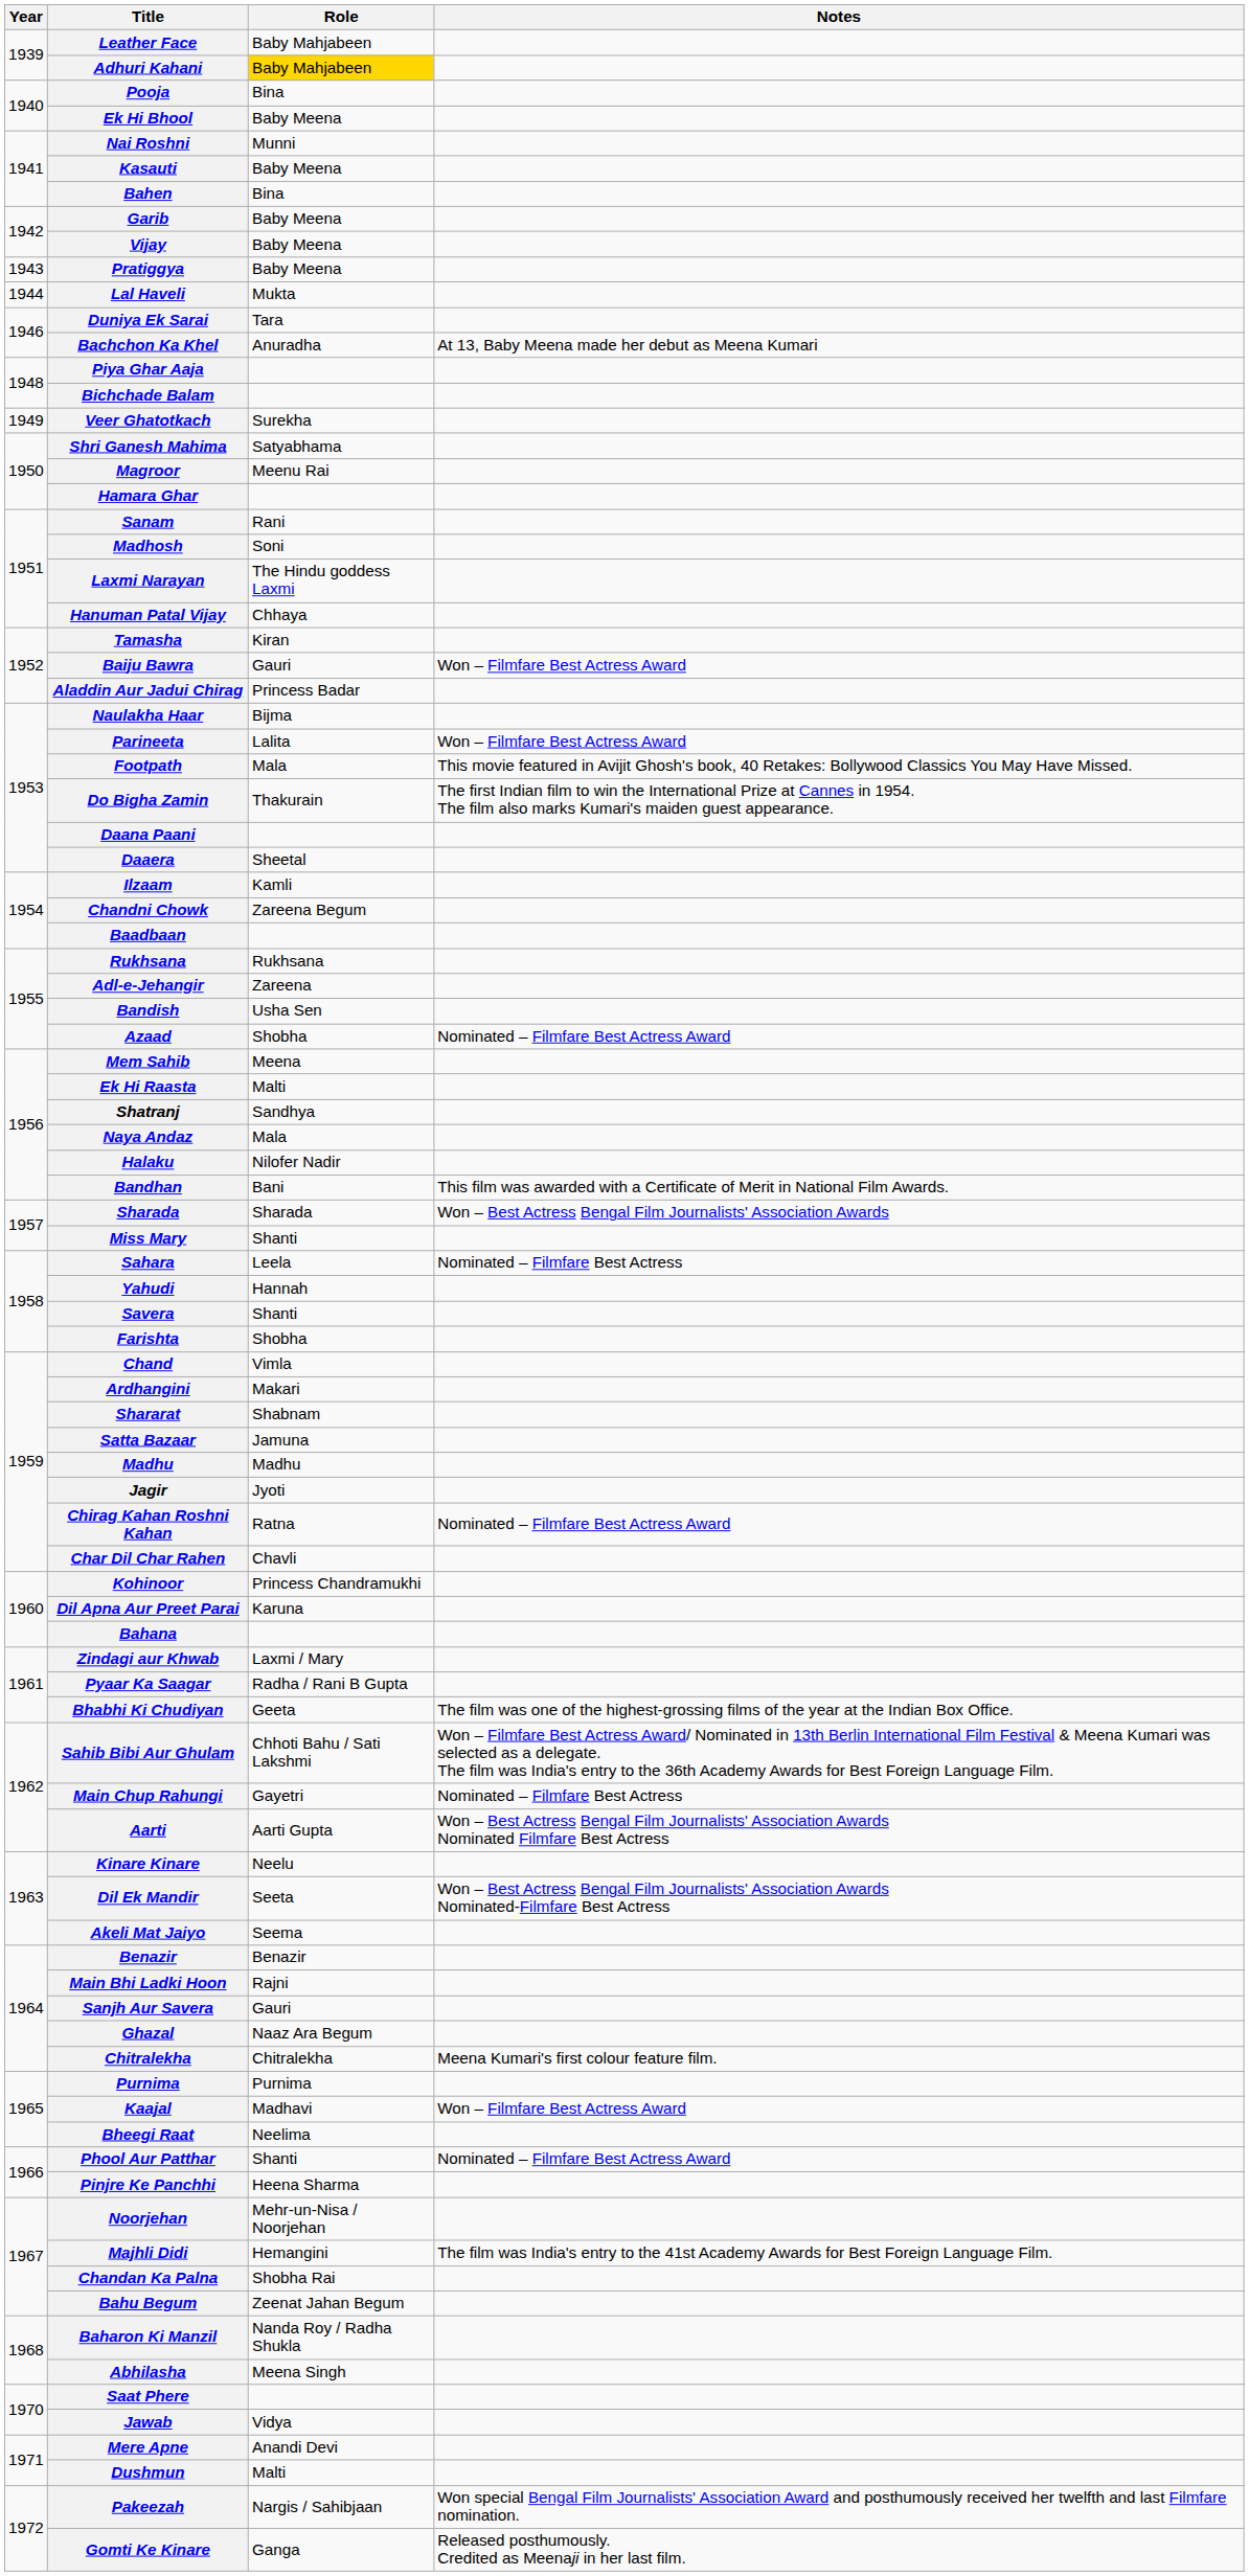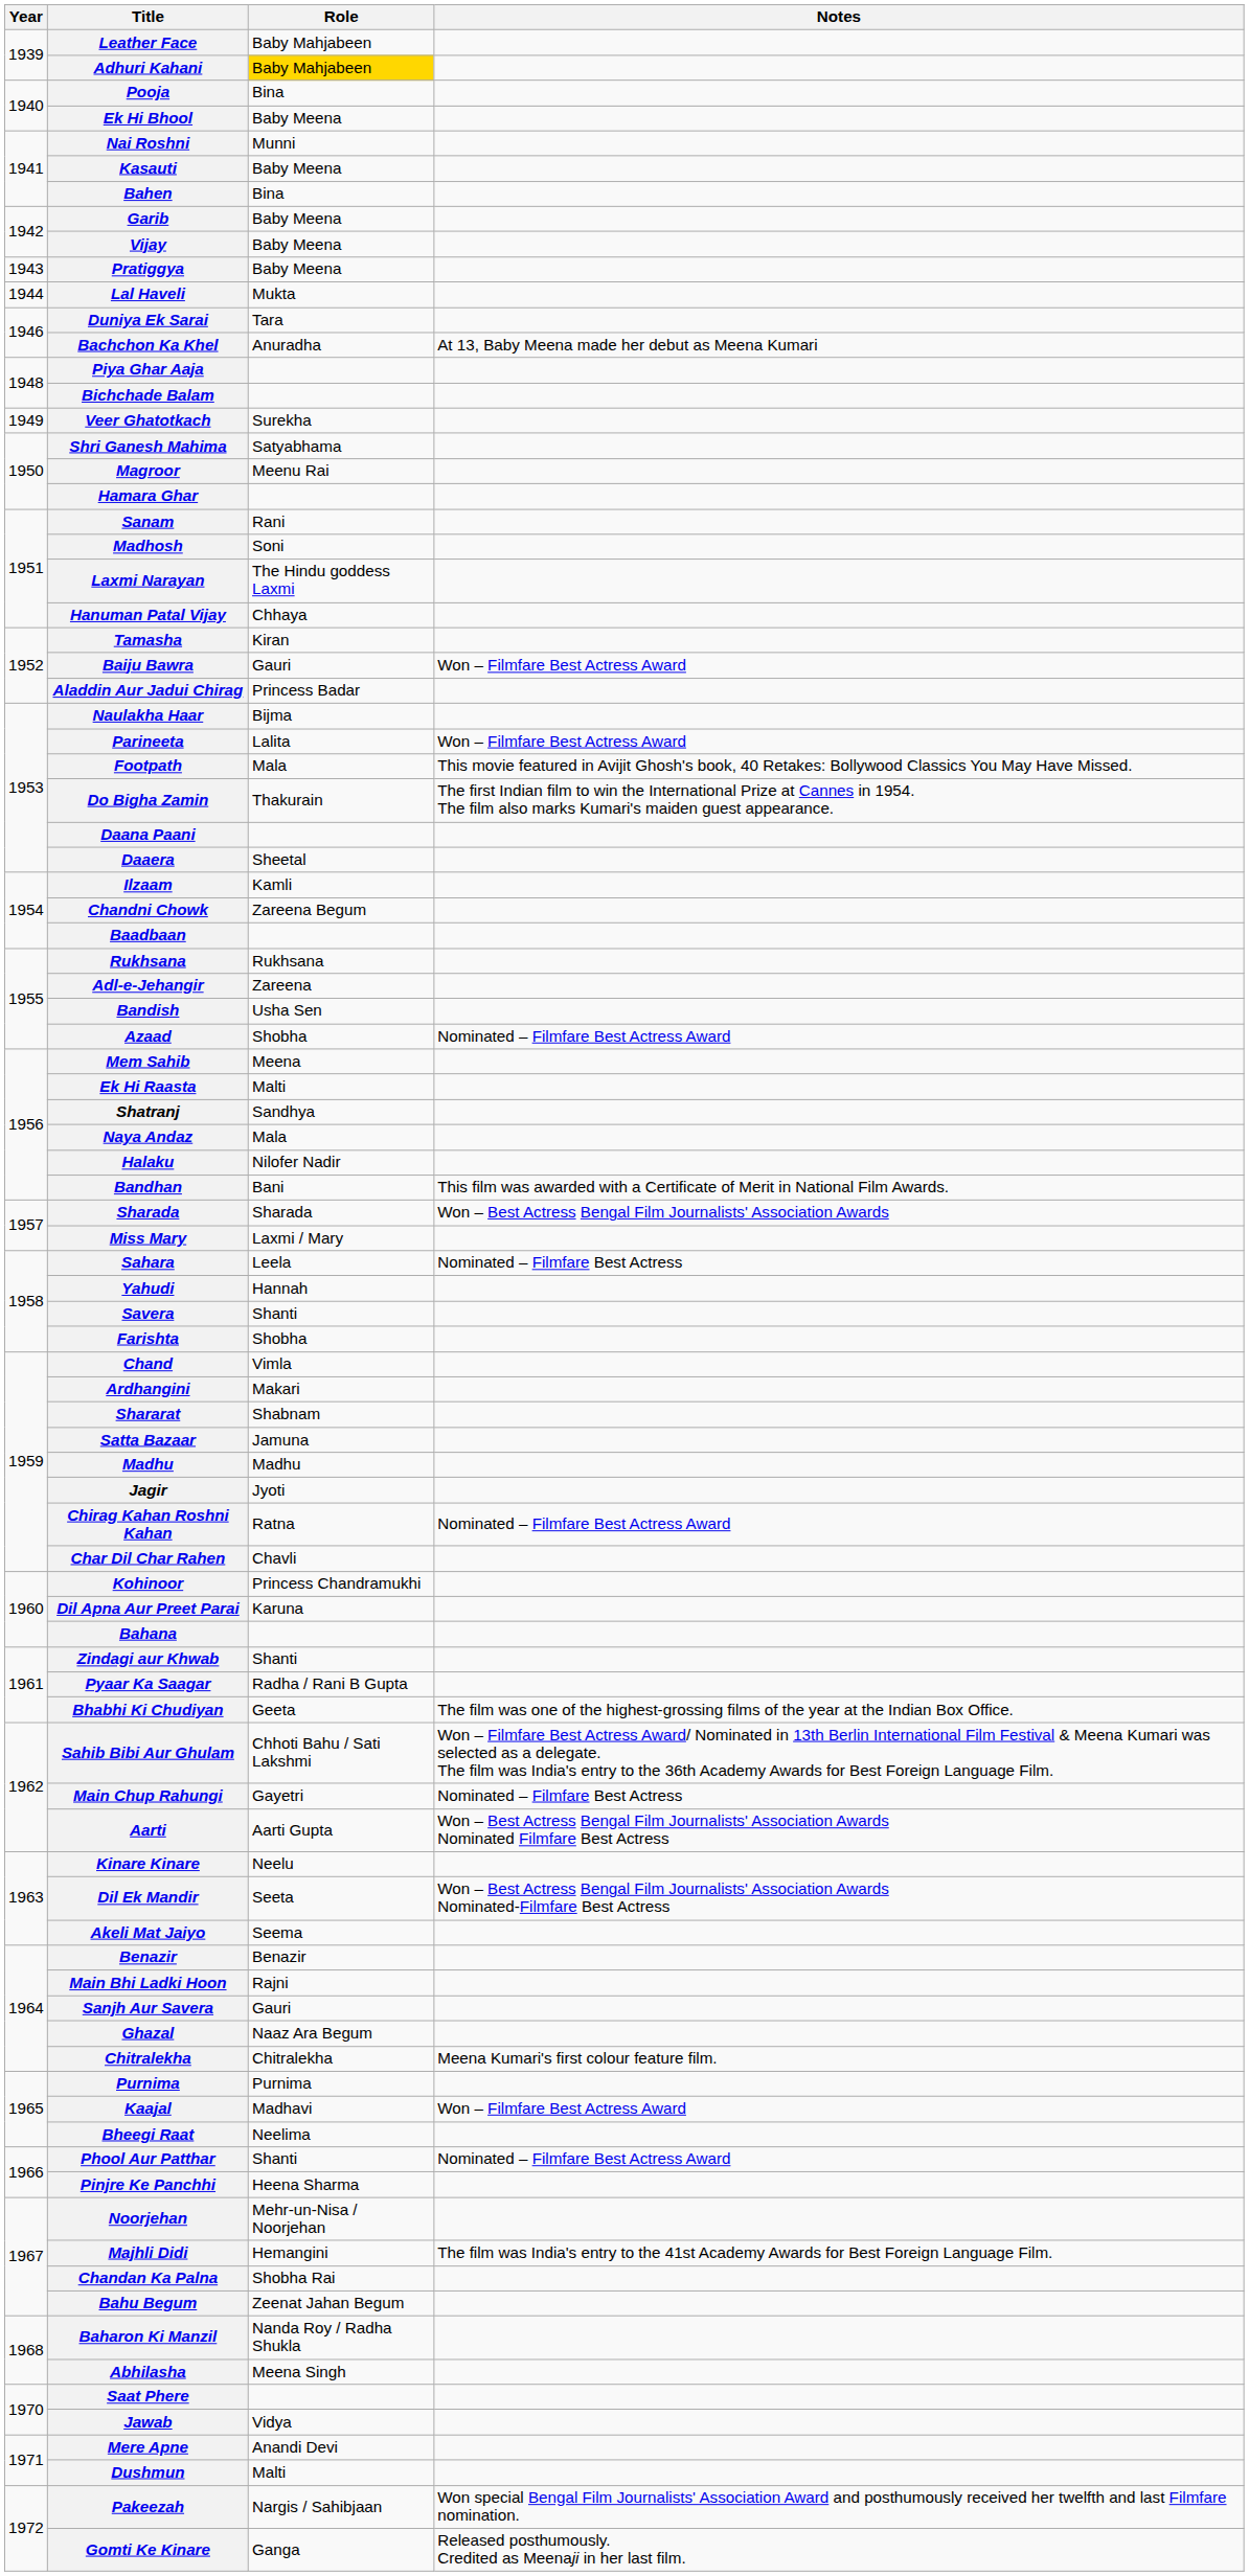Miss Mary | Role: Shanti -> Laxmi / Mary
Zindagi aur Khwab | Role: Laxmi / Mary -> Shanti
